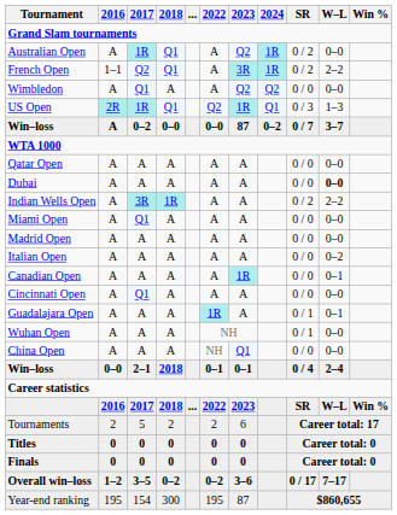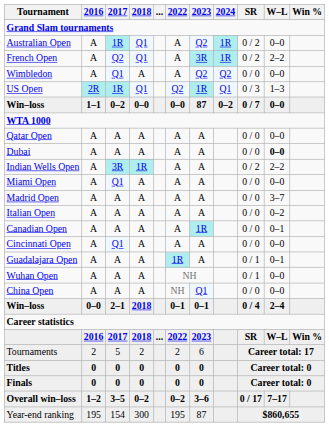French Open | 2016: 1–1 -> A
Win–loss / 0–2 | 2016: A -> 1–1
Win–loss / 0–2 | W–L: 3–7 -> 0–0
Madrid Open | W–L: 0–0 -> 3–7
